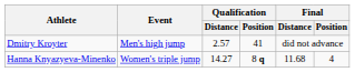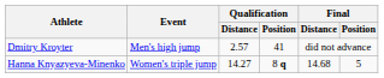Hanna Knyazyeva-Minenko | Final / Distance: 11.68 -> 14.68
Hanna Knyazyeva-Minenko | Final / Position: 4 -> 5
